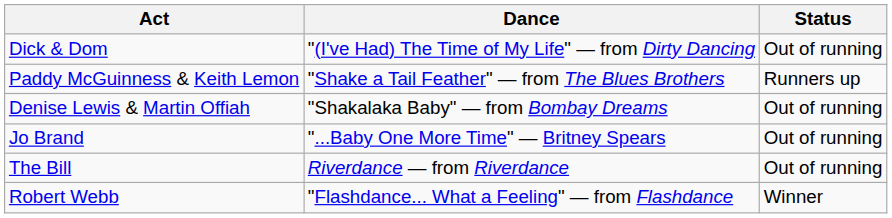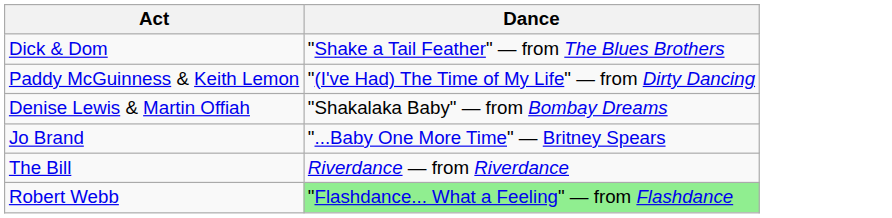- column: Status | Out of running | Runners up | Out of running | Out of running | Out of running | Winner
Dick & Dom | Dance: "(I've Had) The Time of My Life" — from Dirty Dancing -> "Shake a Tail Feather" — from The Blues Brothers
Paddy McGuinness & Keith Lemon | Dance: "Shake a Tail Feather" — from The Blues Brothers -> "(I've Had) The Time of My Life" — from Dirty Dancing
Robert Webb | Dance: no background -> lightgreen background
